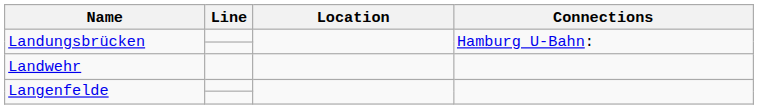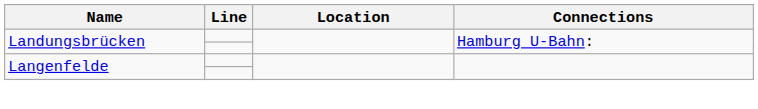- row: Landwehr
